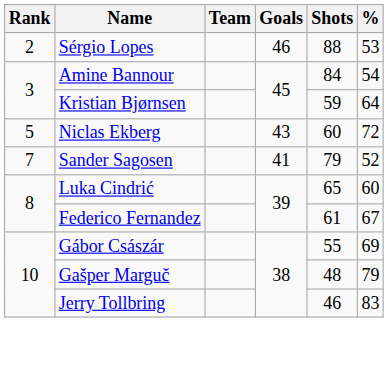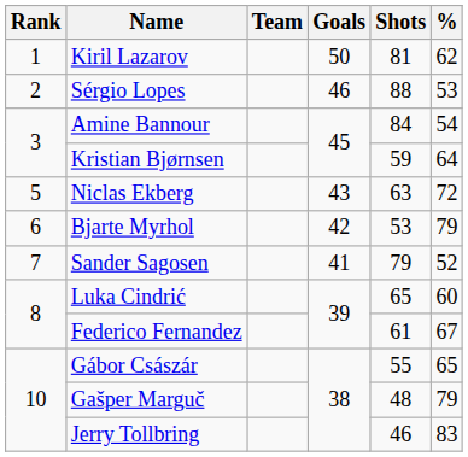+ row: 1 | Kiril Lazarov | 50 | 81 | 62
Niclas Ekberg | Shots: 60 -> 63
+ row: 6 | Bjarte Myrhol | 42 | 53 | 79
Gábor Császár | %: 69 -> 65
